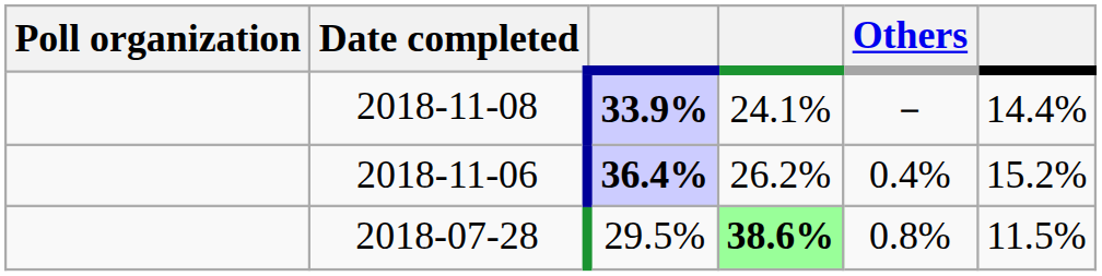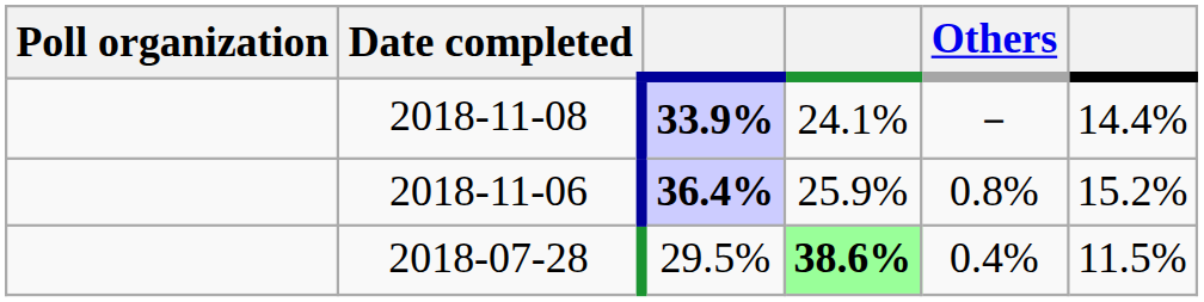2018-11-06 | column 4: 26.2% -> 25.9%
2018-11-06 | Others: 0.4% -> 0.8%
2018-07-28 | Others: 0.8% -> 0.4%
